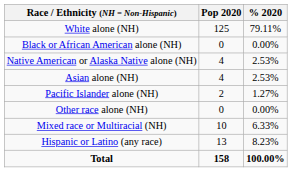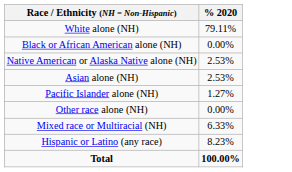- column: Pop 2020 | 125 | 0 | 4 | 4 | 2 | 0 | 10 | 13 | 158
